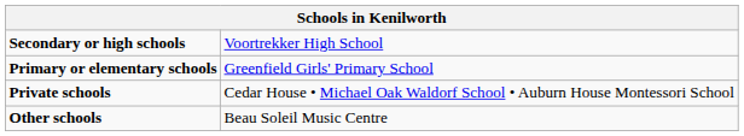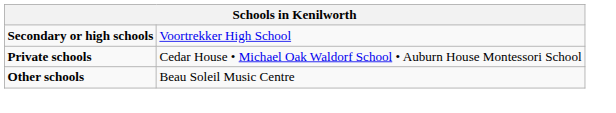- row: Primary or elementary schools | Greenfield Girls' Primary School
